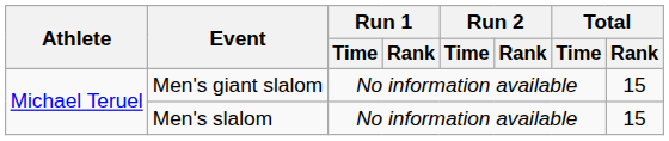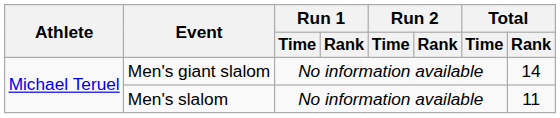Men's giant slalom | Total / Rank: 15 -> 14
Men's slalom | Total / Rank: 15 -> 11
